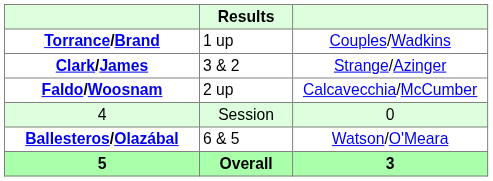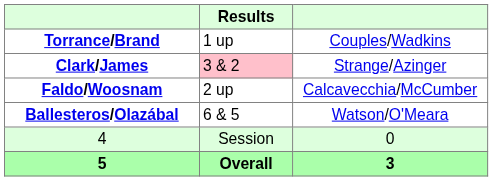Clark/James | Results: no background -> pink background
rows swapped: Ballesteros/Olazábal <-> 4
